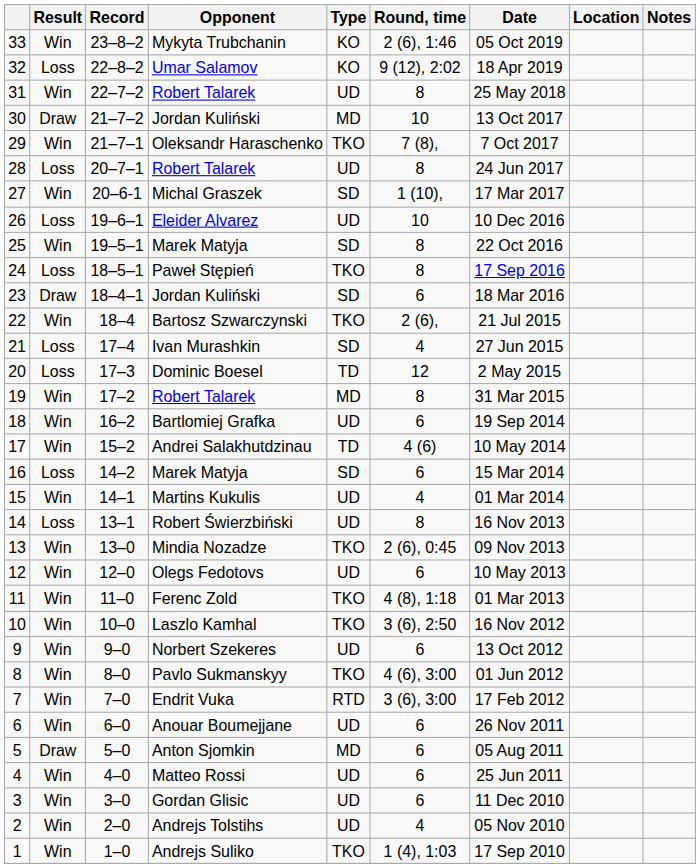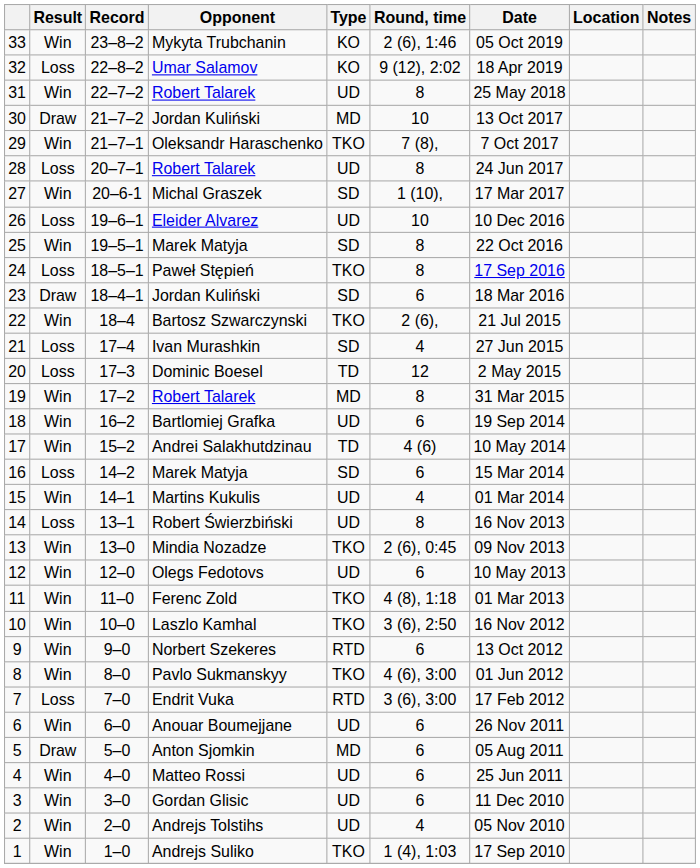9 | Type: UD -> RTD
7 | Result: Win -> Loss
